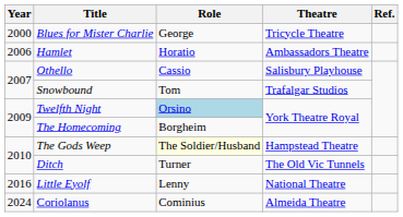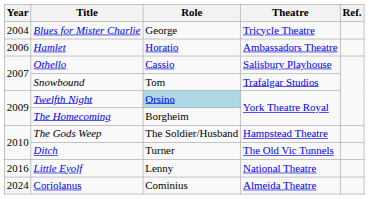Blues for Mister Charlie | Year: 2000 -> 2004
The Gods Weep | Role: lightyellow background -> no background
